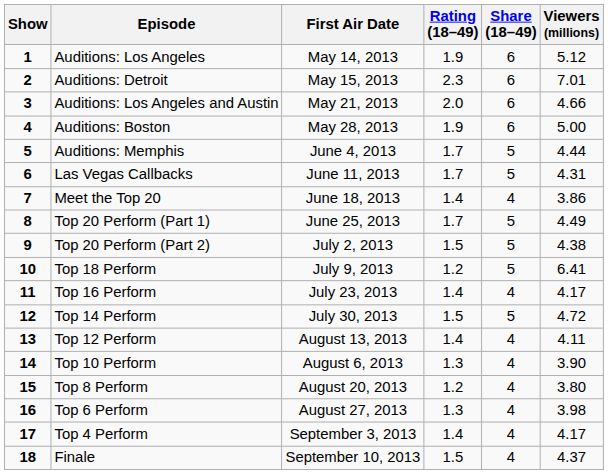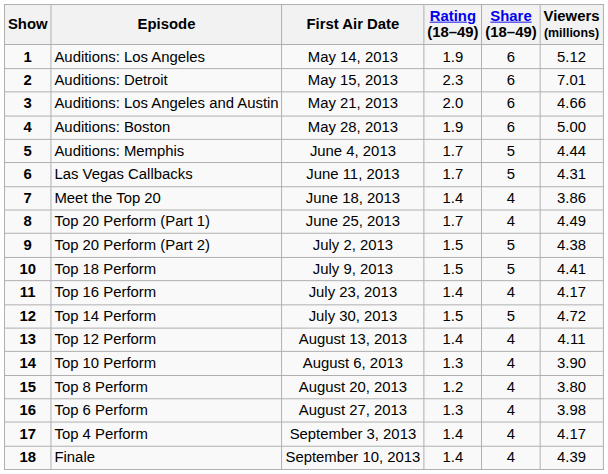Top 20 Perform (Part 1) | Share (18–49): 5 -> 4
Top 18 Perform | Rating (18–49): 1.2 -> 1.5
Top 18 Perform | Viewers (millions): 6.41 -> 4.41
Finale | Rating (18–49): 1.5 -> 1.4
Finale | Viewers (millions): 4.37 -> 4.39
